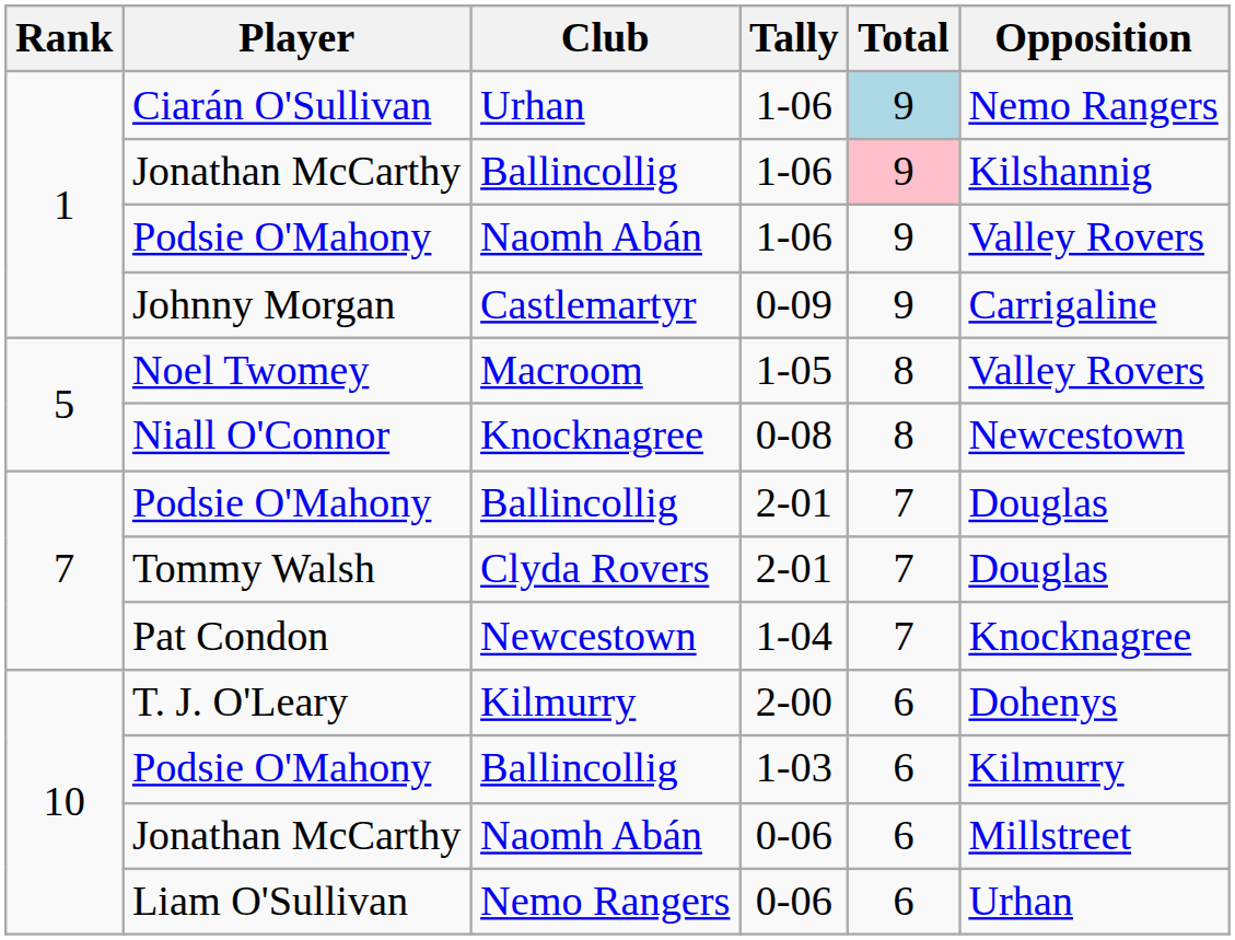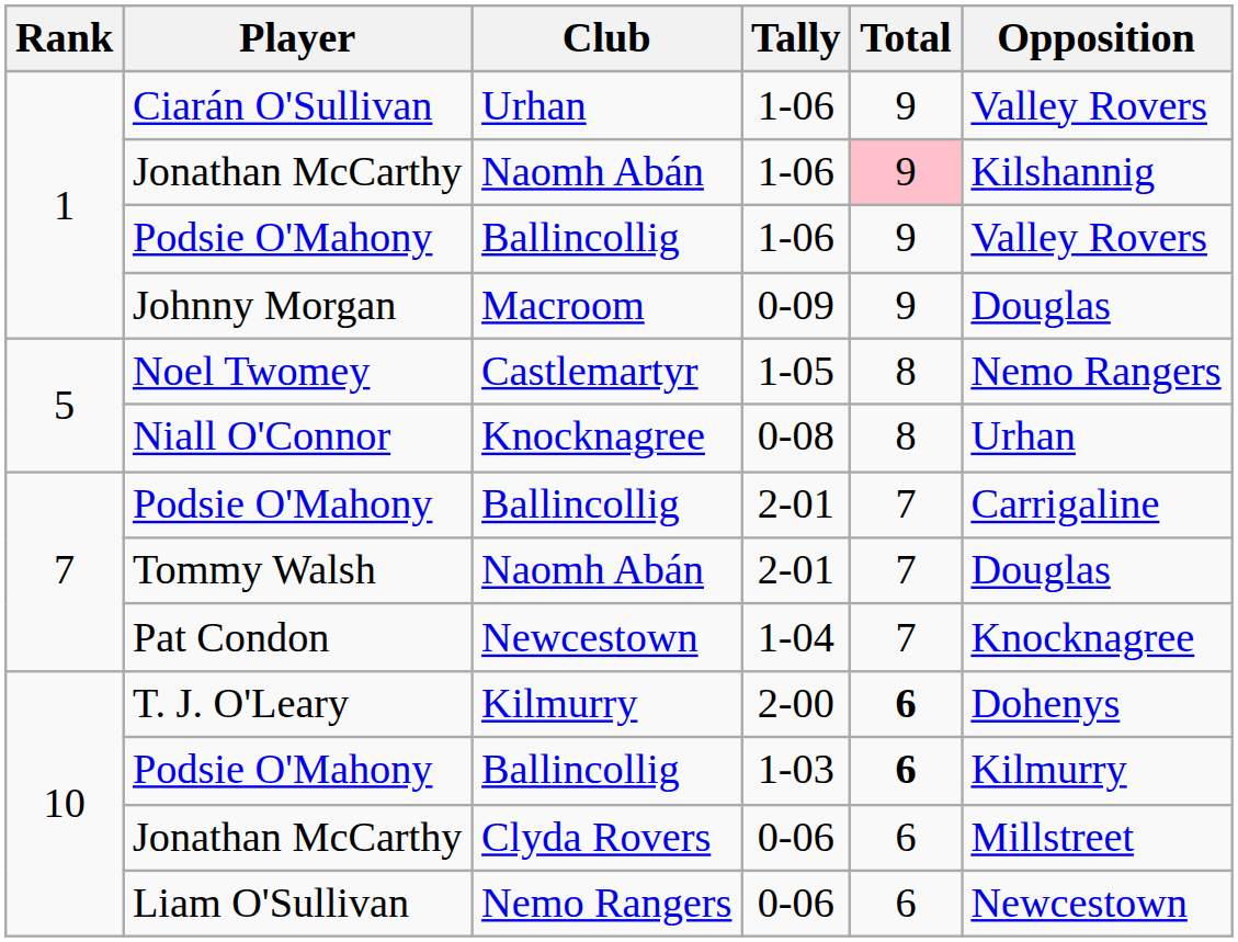Ciarán O'Sullivan | Total: lightblue background -> no background
Ciarán O'Sullivan | Opposition: Nemo Rangers -> Valley Rovers
Jonathan McCarthy / 1-06 | Club: Ballincollig -> Naomh Abán
Podsie O'Mahony / 1-06 | Club: Naomh Abán -> Ballincollig
Johnny Morgan | Club: Castlemartyr -> Macroom
Johnny Morgan | Opposition: Carrigaline -> Douglas
Noel Twomey | Club: Macroom -> Castlemartyr
Noel Twomey | Opposition: Valley Rovers -> Nemo Rangers
Niall O'Connor | Opposition: Newcestown -> Urhan
Podsie O'Mahony / 2-01 | Opposition: Douglas -> Carrigaline
Tommy Walsh | Club: Clyda Rovers -> Naomh Abán
T. J. O'Leary | Total: normal -> bold
Podsie O'Mahony / 1-03 | Total: normal -> bold
Jonathan McCarthy / 0-06 | Club: Naomh Abán -> Clyda Rovers
Liam O'Sullivan | Opposition: Urhan -> Newcestown
